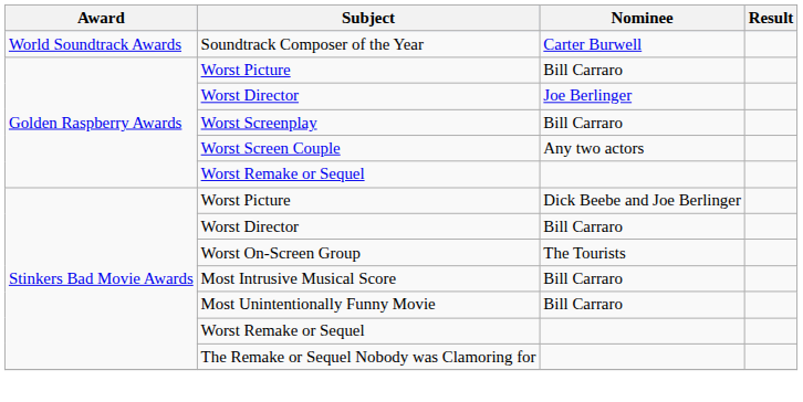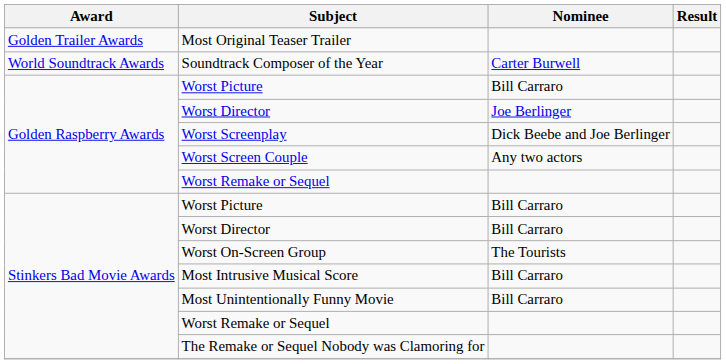+ row: Golden Trailer Awards | Most Original Teaser Trailer
Worst Screenplay | Nominee: Bill Carraro -> Dick Beebe and Joe Berlinger
Stinkers Bad Movie Awards / Worst Picture | Nominee: Dick Beebe and Joe Berlinger -> Bill Carraro
